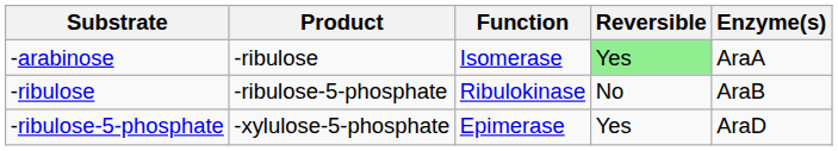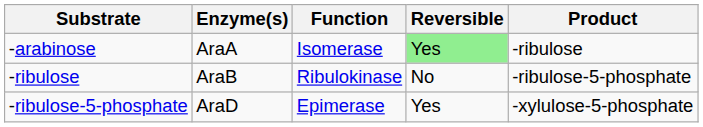columns swapped: Enzyme(s) <-> Product
